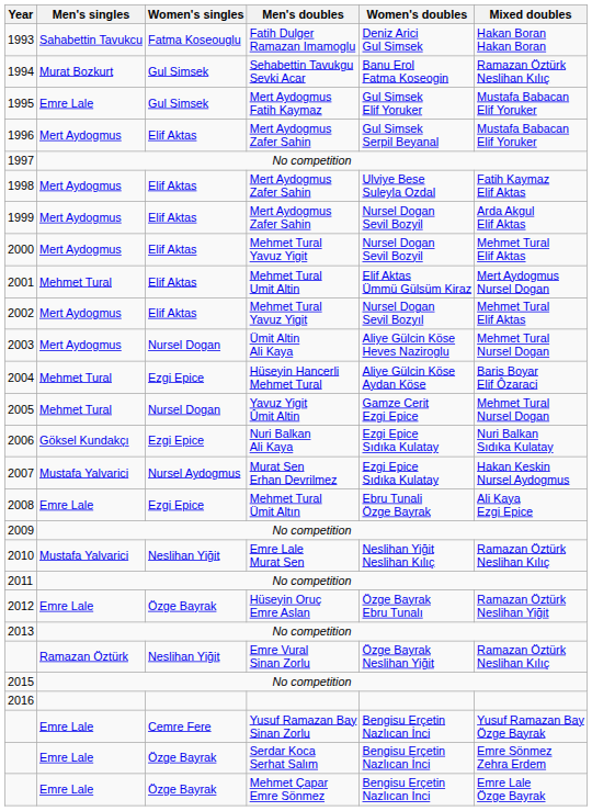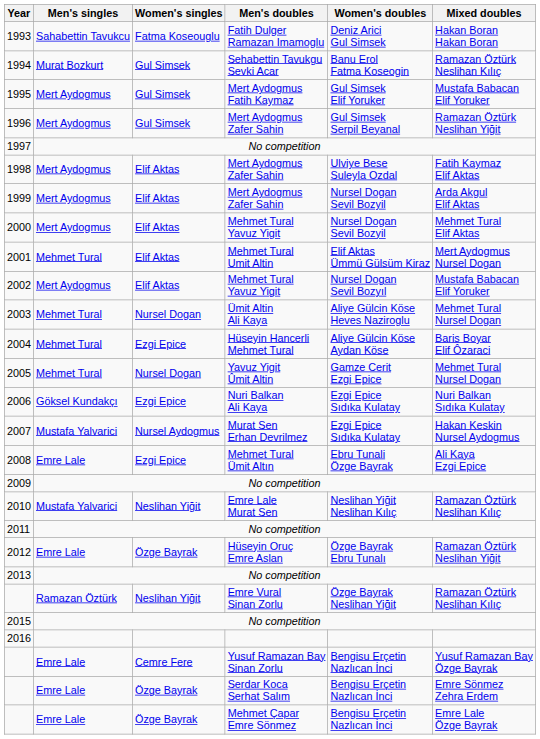1995 | Men's singles: Emre Lale -> Mert Aydogmus
1996 | Women's singles: Elif Aktas -> Gul Simsek
1996 | Mixed doubles: Mustafa Babacan Elif Yoruker -> Ramazan Öztürk Neslihan Yiğit
2002 | Mixed doubles: Mehmet Tural Elif Aktas -> Mustafa Babacan Elif Yoruker
2003 | Men's singles: Mert Aydogmus -> Mehmet Tural
